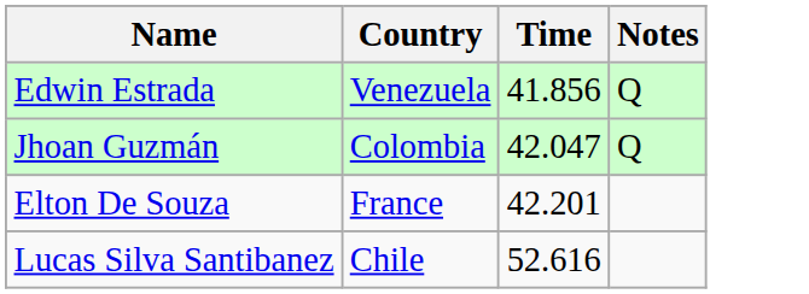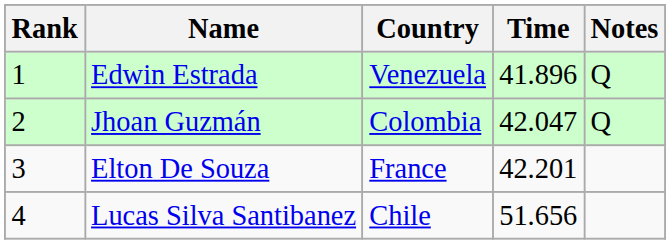+ column: Rank | 1 | 2 | 3 | 4
Edwin Estrada | Time: 41.856 -> 41.896
Lucas Silva Santibanez | Time: 52.616 -> 51.656
